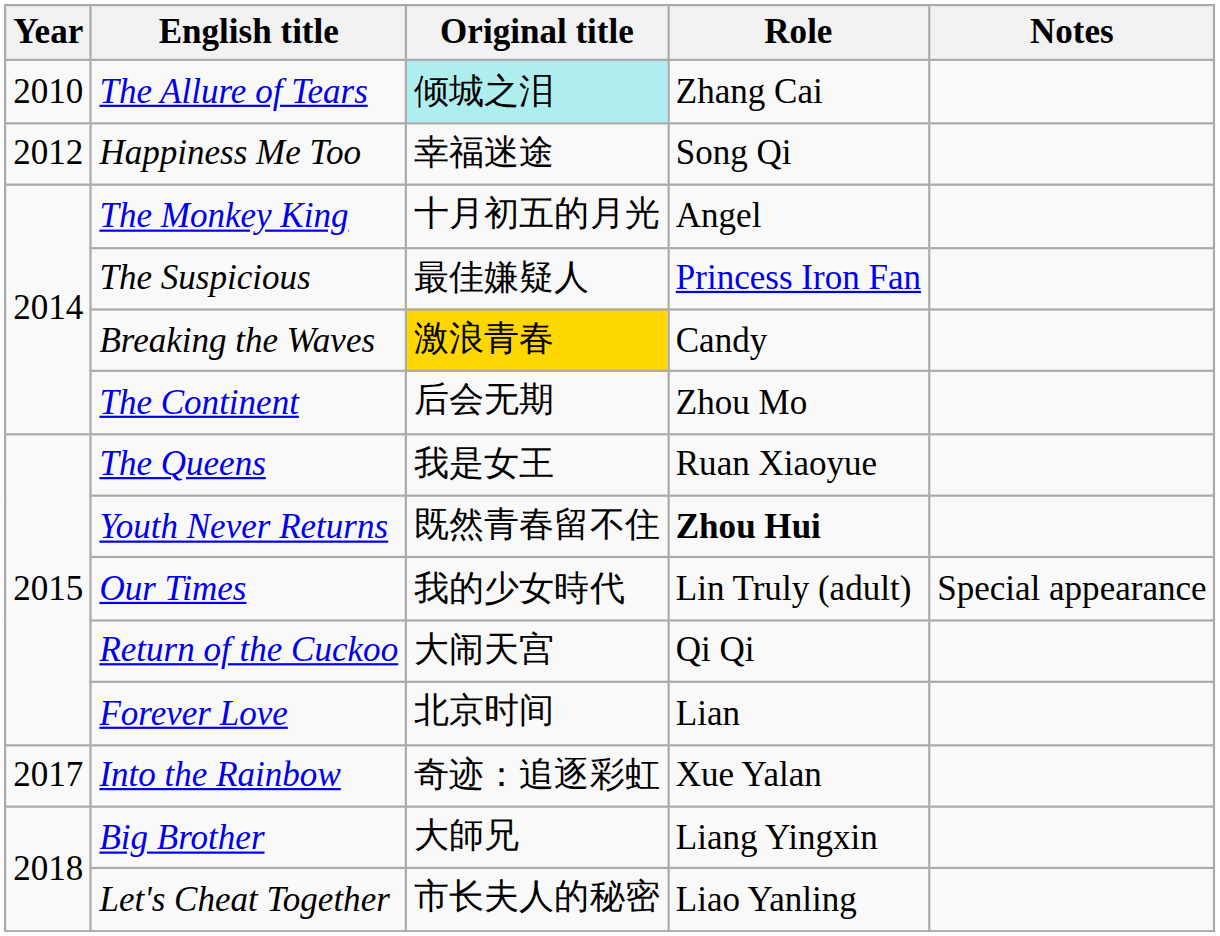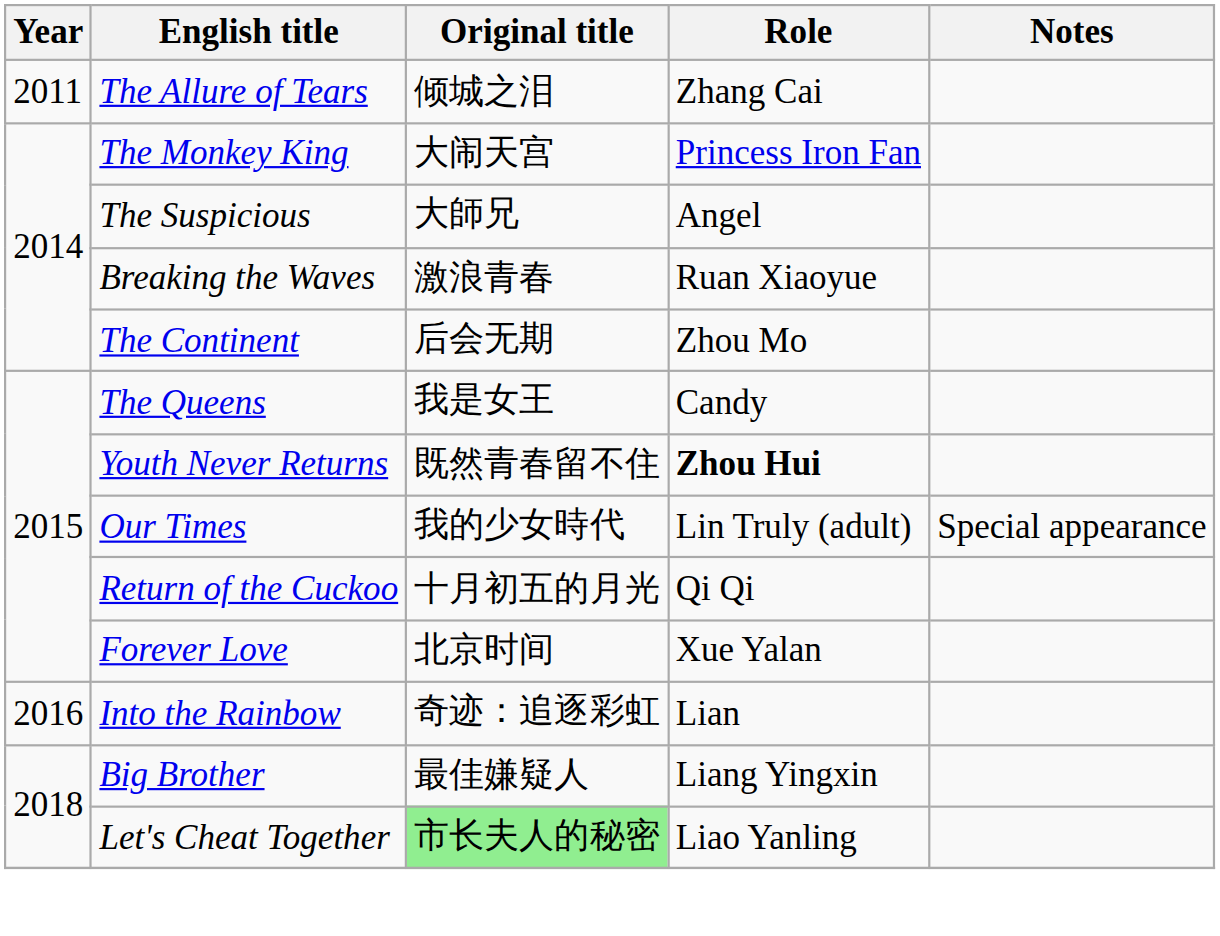The Allure of Tears | Year: 2010 -> 2011
The Allure of Tears | Original title: paleturquoise background -> no background
- row: 2012 | Happiness Me Too | 幸福迷途 | Song Qi
The Monkey King | Original title: 十月初五的月光 -> 大闹天宫
The Monkey King | Role: Angel -> Princess Iron Fan
The Suspicious | Original title: 最佳嫌疑人 -> 大師兄
The Suspicious | Role: Princess Iron Fan -> Angel
Breaking the Waves | Original title: gold background -> no background
Breaking the Waves | Role: Candy -> Ruan Xiaoyue
The Queens | Role: Ruan Xiaoyue -> Candy
Return of the Cuckoo | Original title: 大闹天宫 -> 十月初五的月光
Forever Love | Role: Lian -> Xue Yalan
Into the Rainbow | Year: 2017 -> 2016
Into the Rainbow | Role: Xue Yalan -> Lian
Big Brother | Original title: 大師兄 -> 最佳嫌疑人
Let's Cheat Together | Original title: no background -> lightgreen background
